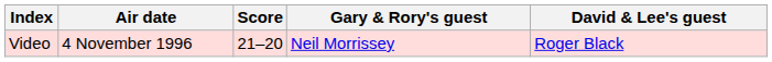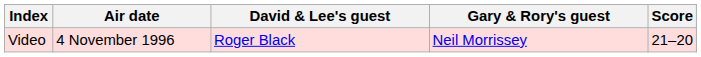columns swapped: David & Lee's guest <-> Score
